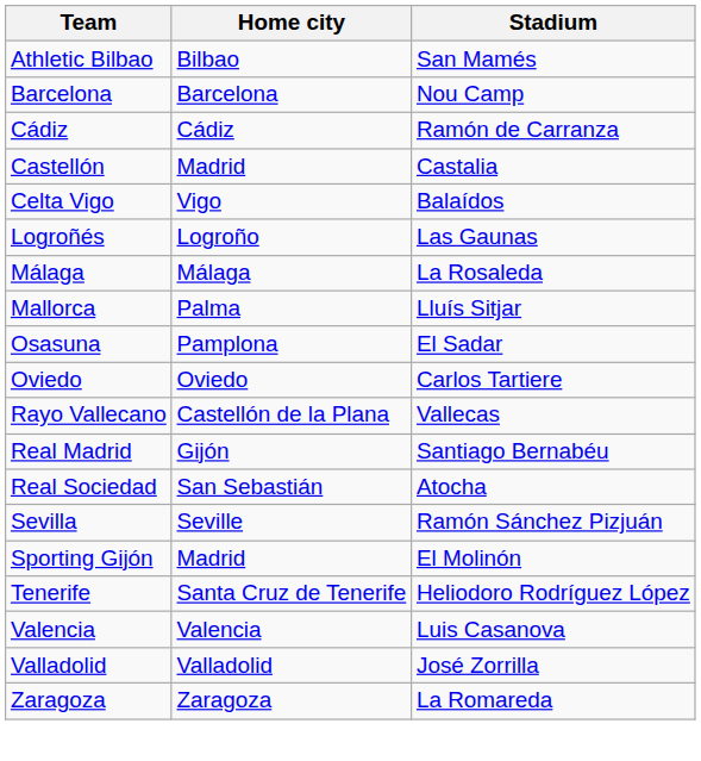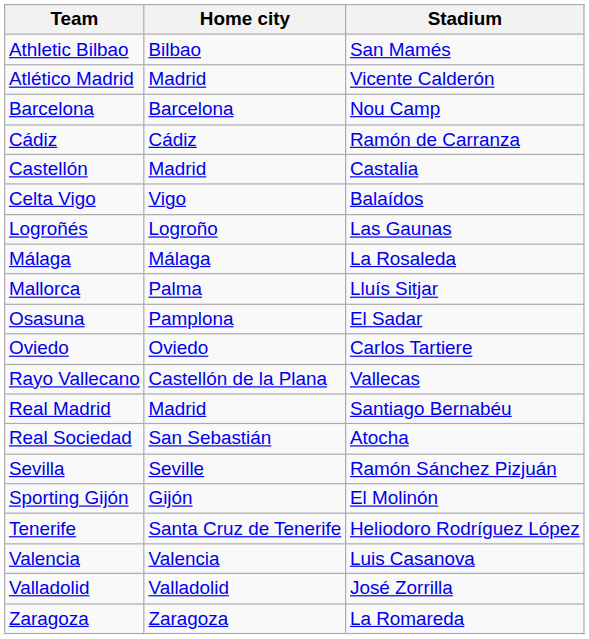+ row: Atlético Madrid | Madrid | Vicente Calderón
Real Madrid | Home city: Gijón -> Madrid
Sporting Gijón | Home city: Madrid -> Gijón
